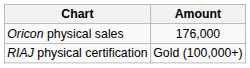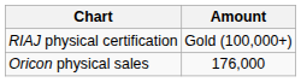rows swapped: Oricon physical sales <-> RIAJ physical certification
